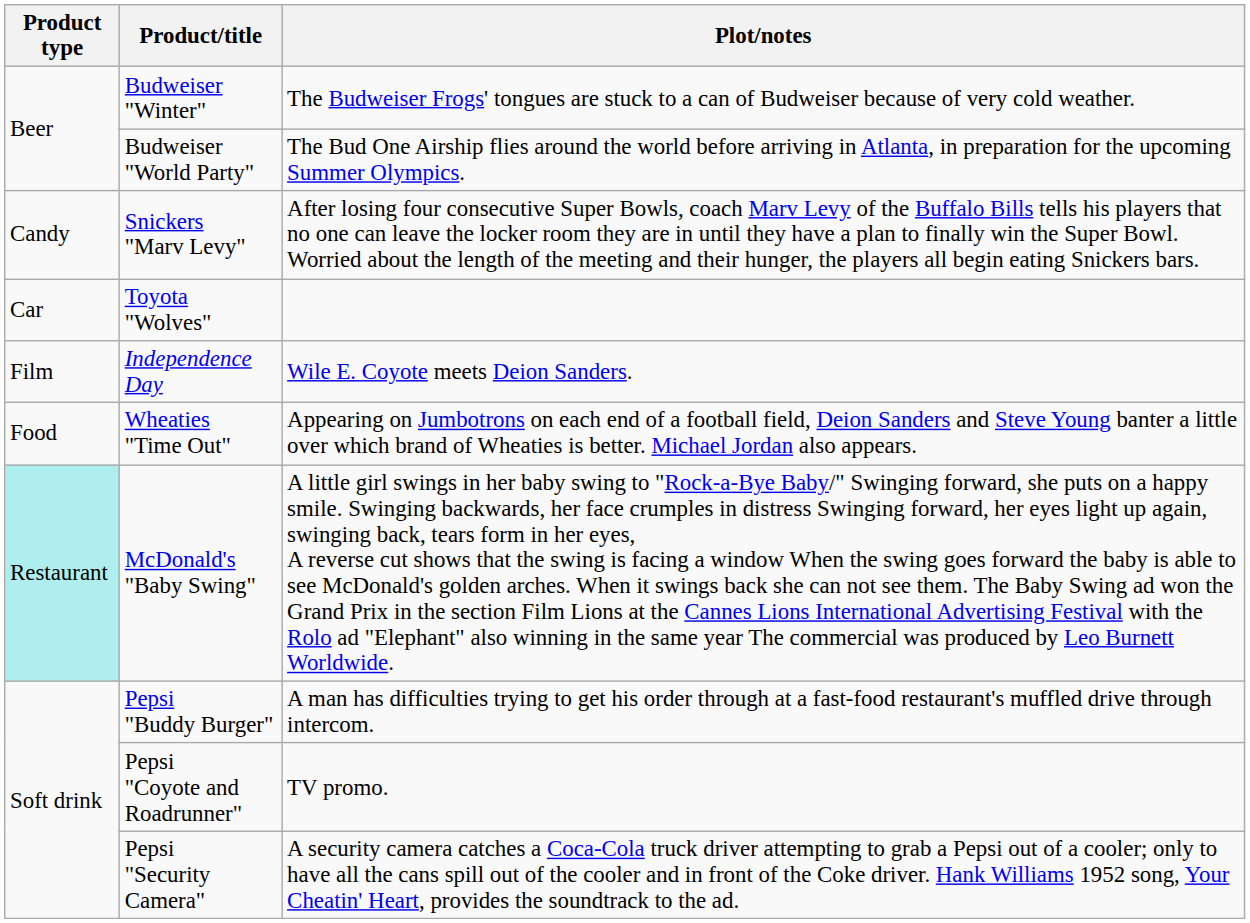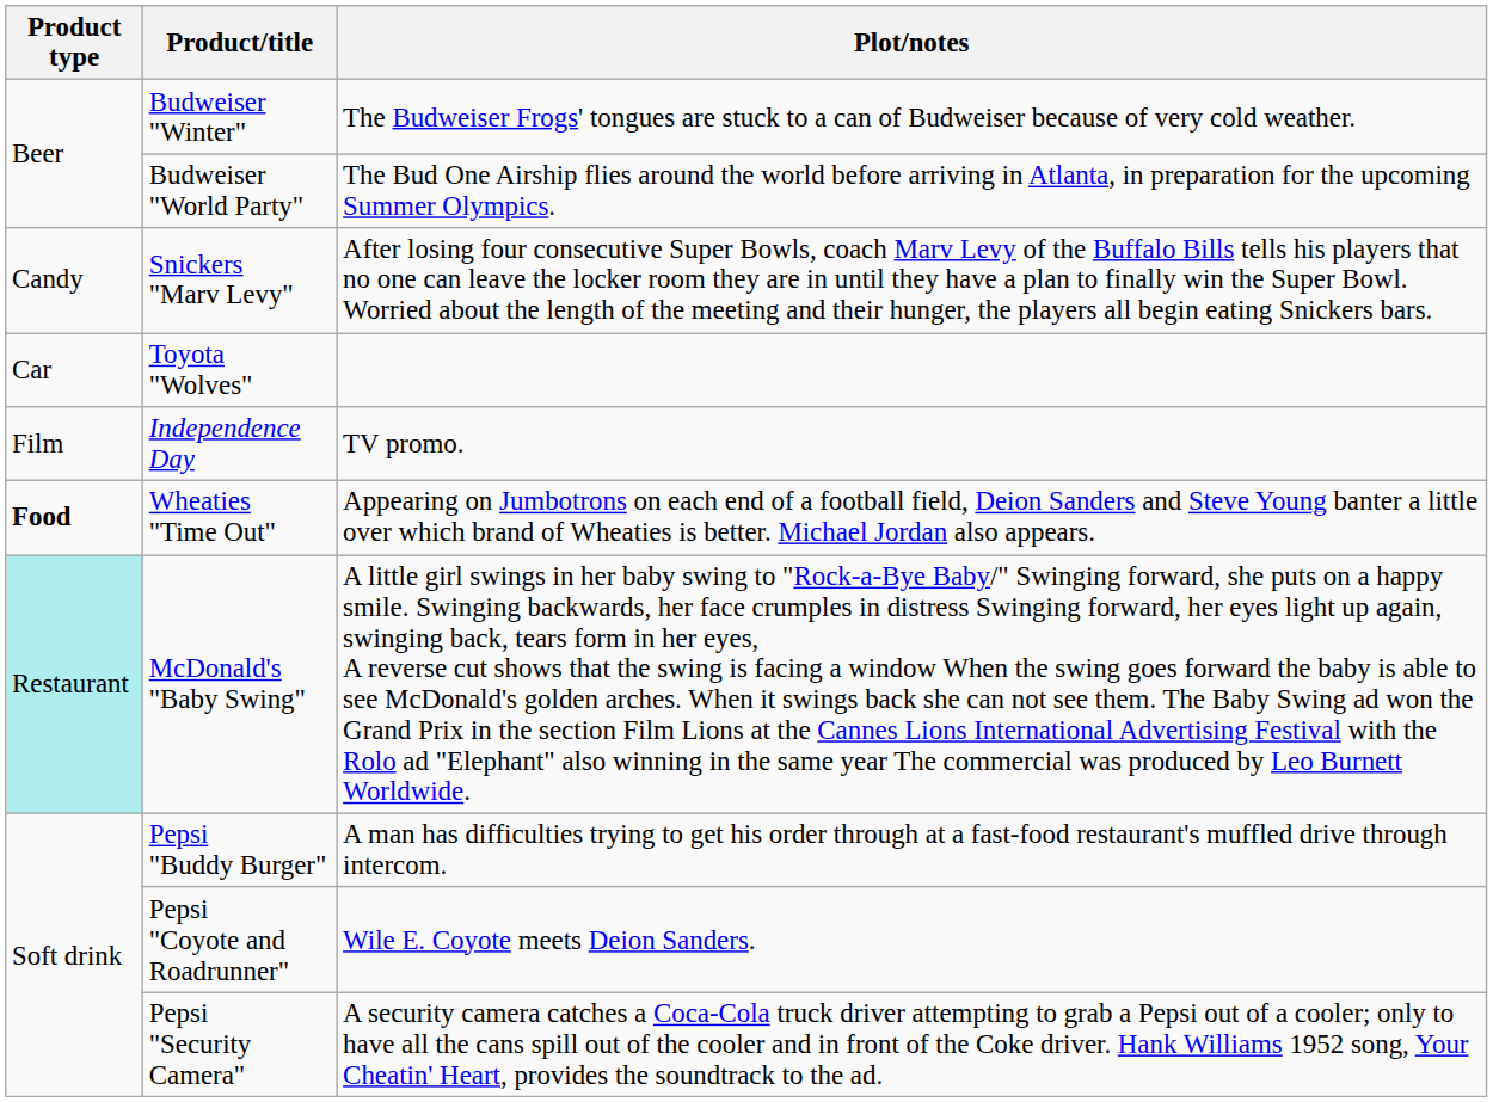Independence Day | Plot/notes: Wile E. Coyote meets Deion Sanders. -> TV promo.
Wheaties "Time Out" | Product type: normal -> bold
Pepsi "Coyote and Roadrunner" | Plot/notes: TV promo. -> Wile E. Coyote meets Deion Sanders.
